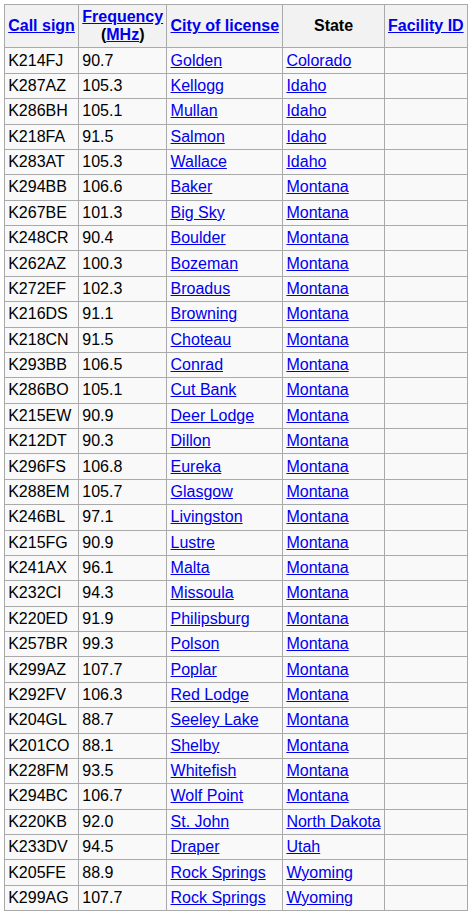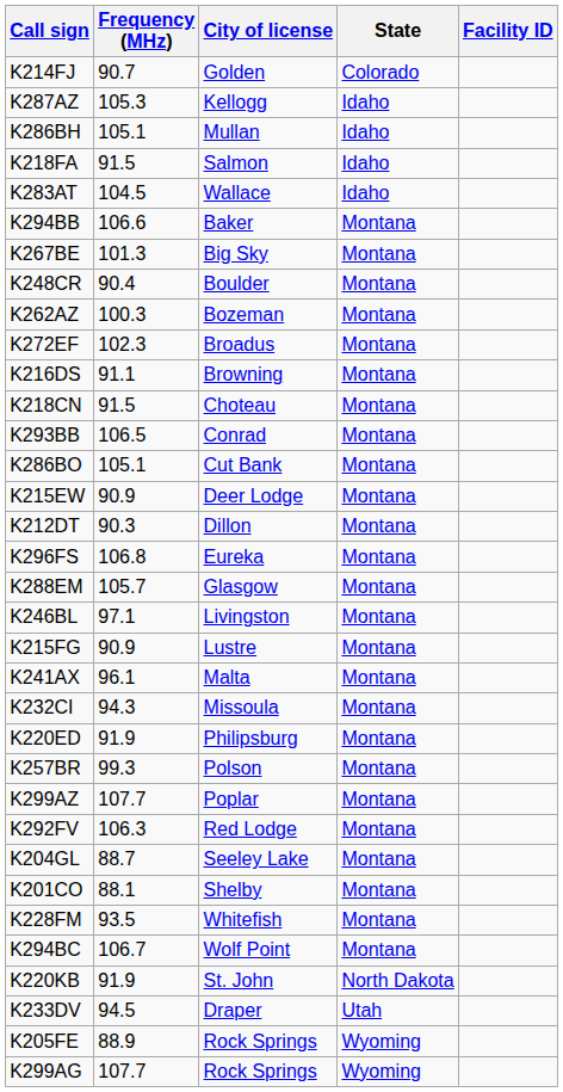K283AT | Frequency (MHz): 105.3 -> 104.5
K220KB | Frequency (MHz): 92.0 -> 91.9
